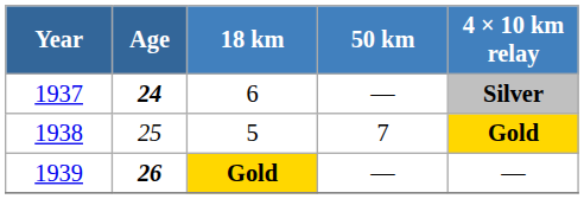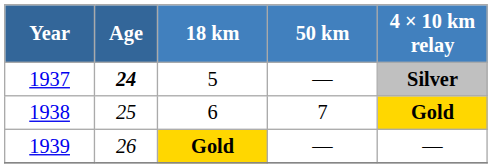1937 | 18 km: 6 -> 5
1938 | 18 km: 5 -> 6
1939 | Age: bold -> normal
